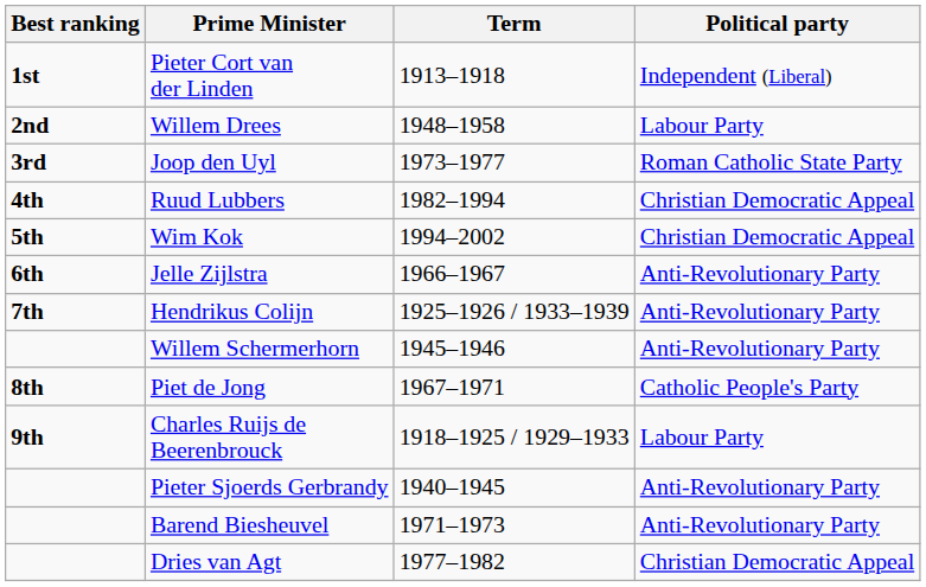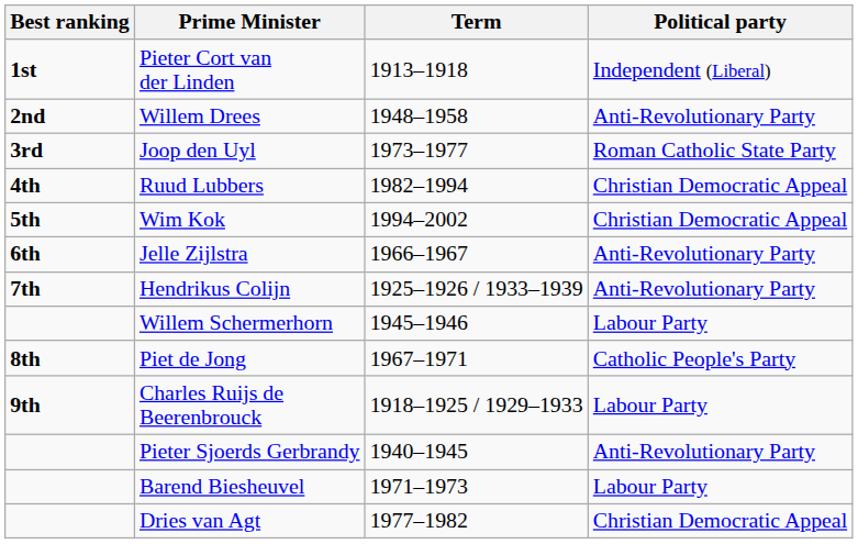Willem Drees | Political party: Labour Party -> Anti-Revolutionary Party
Willem Schermerhorn | Political party: Anti-Revolutionary Party -> Labour Party
Barend Biesheuvel | Political party: Anti-Revolutionary Party -> Labour Party
